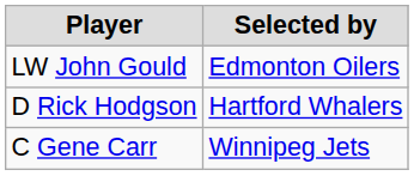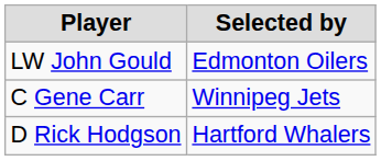rows swapped: D Rick Hodgson <-> C Gene Carr
